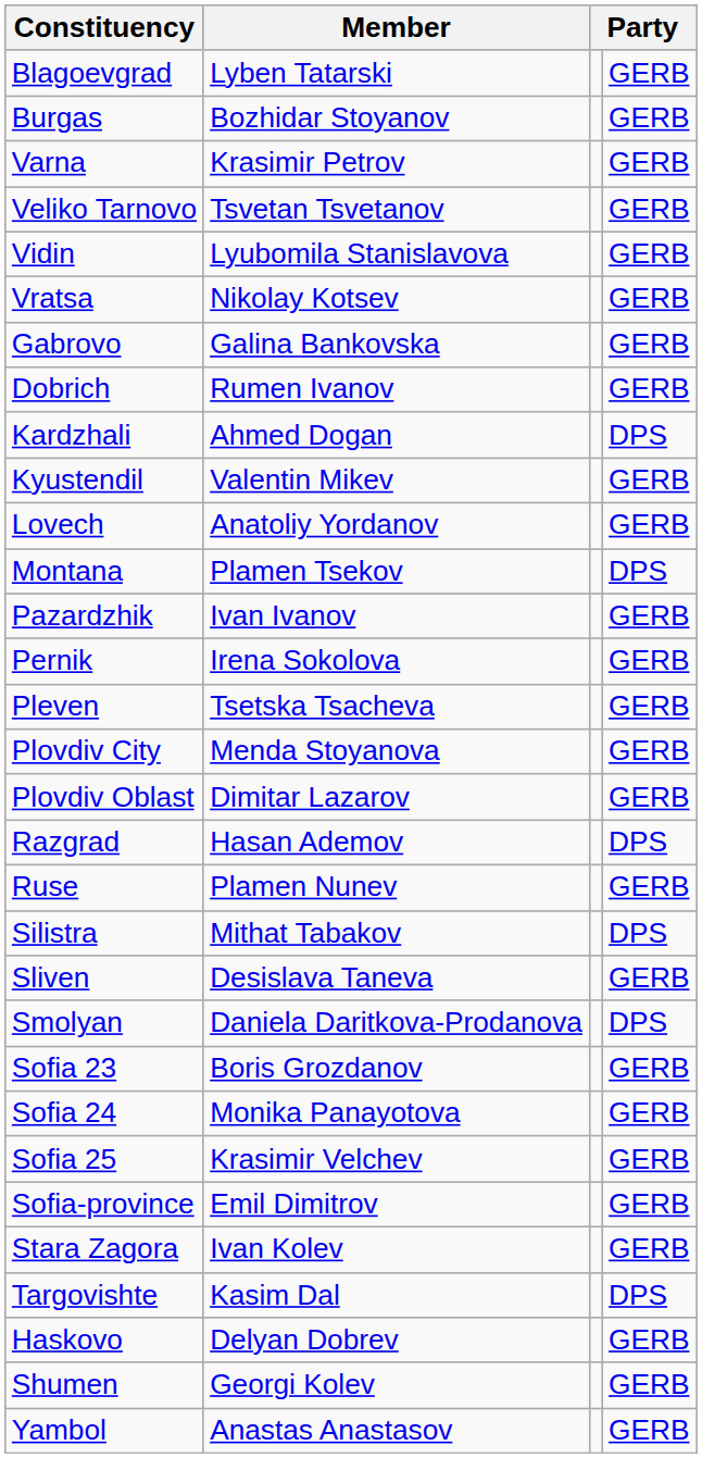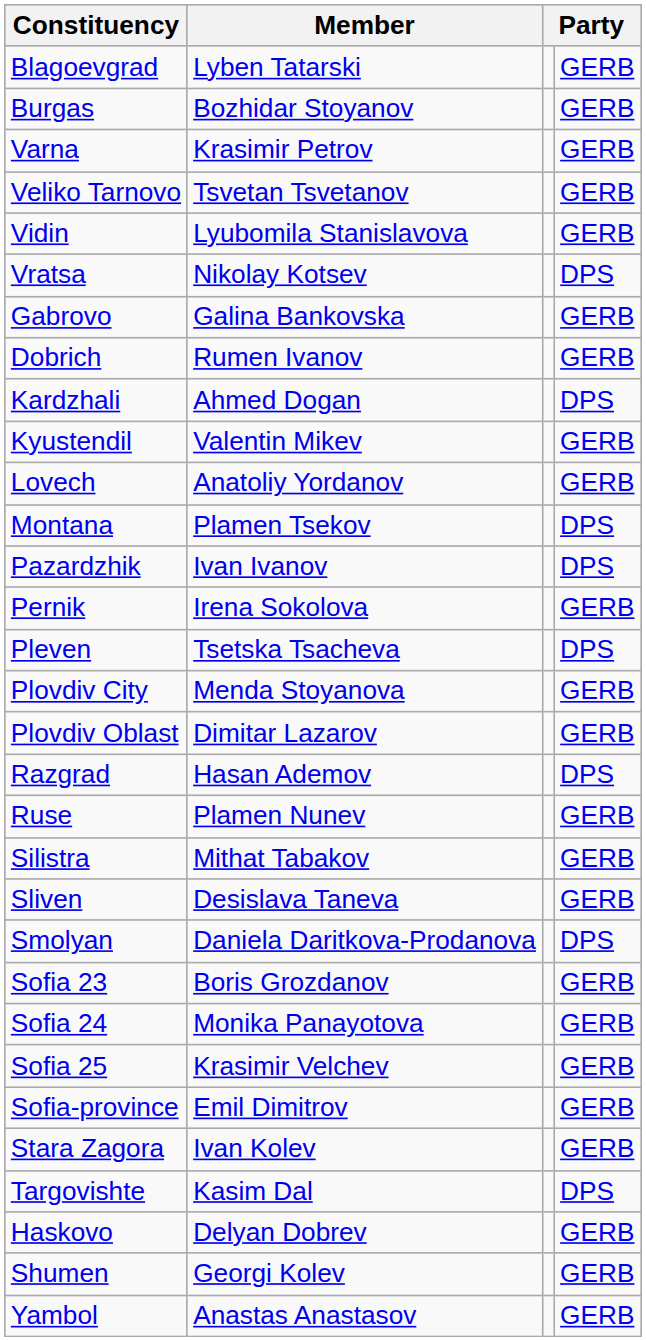Vratsa | column 4: GERB -> DPS
Pazardzhik | column 4: GERB -> DPS
Pleven | column 4: GERB -> DPS
Silistra | column 4: DPS -> GERB
